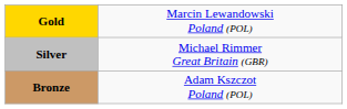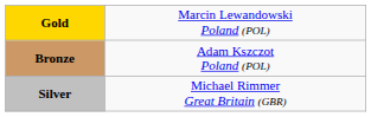rows swapped: Silver <-> Bronze
